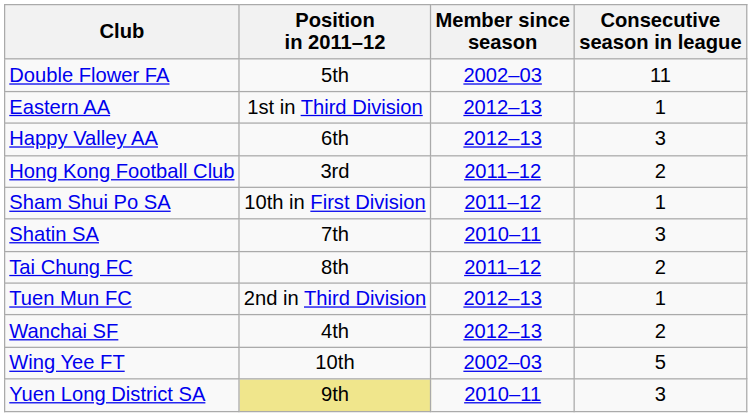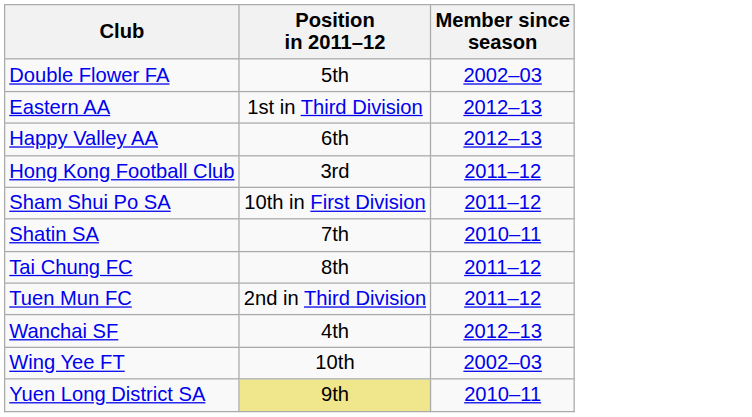- column: Consecutive season in league | 11 | 1 | 3 | 2 | 1 | 3 | 2 | 1 | 2 | 5 | 3
Tuen Mun FC | Member since season: 2012–13 -> 2011–12
